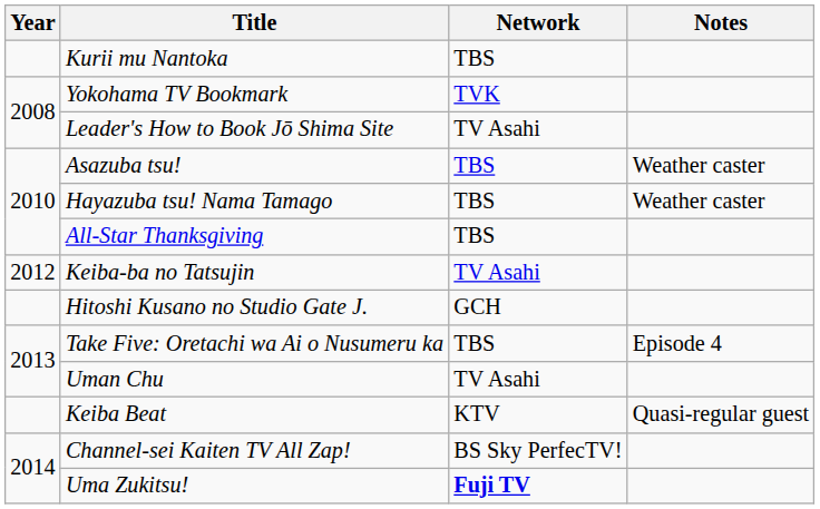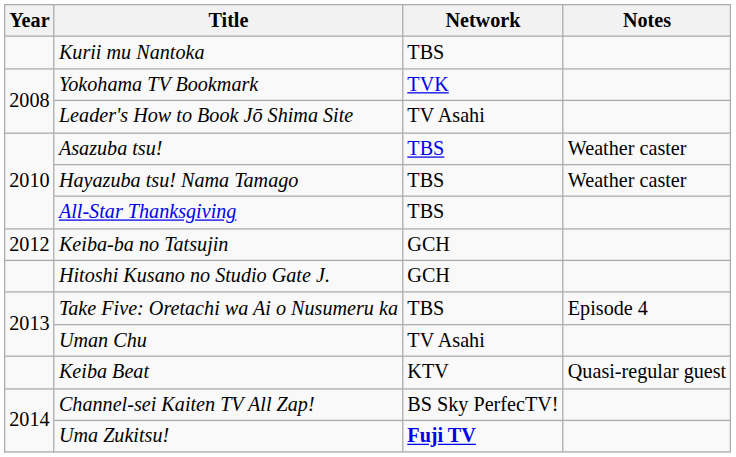Keiba-ba no Tatsujin | Network: TV Asahi -> GCH
